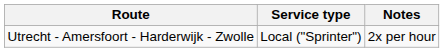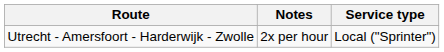columns swapped: Service type <-> Notes
